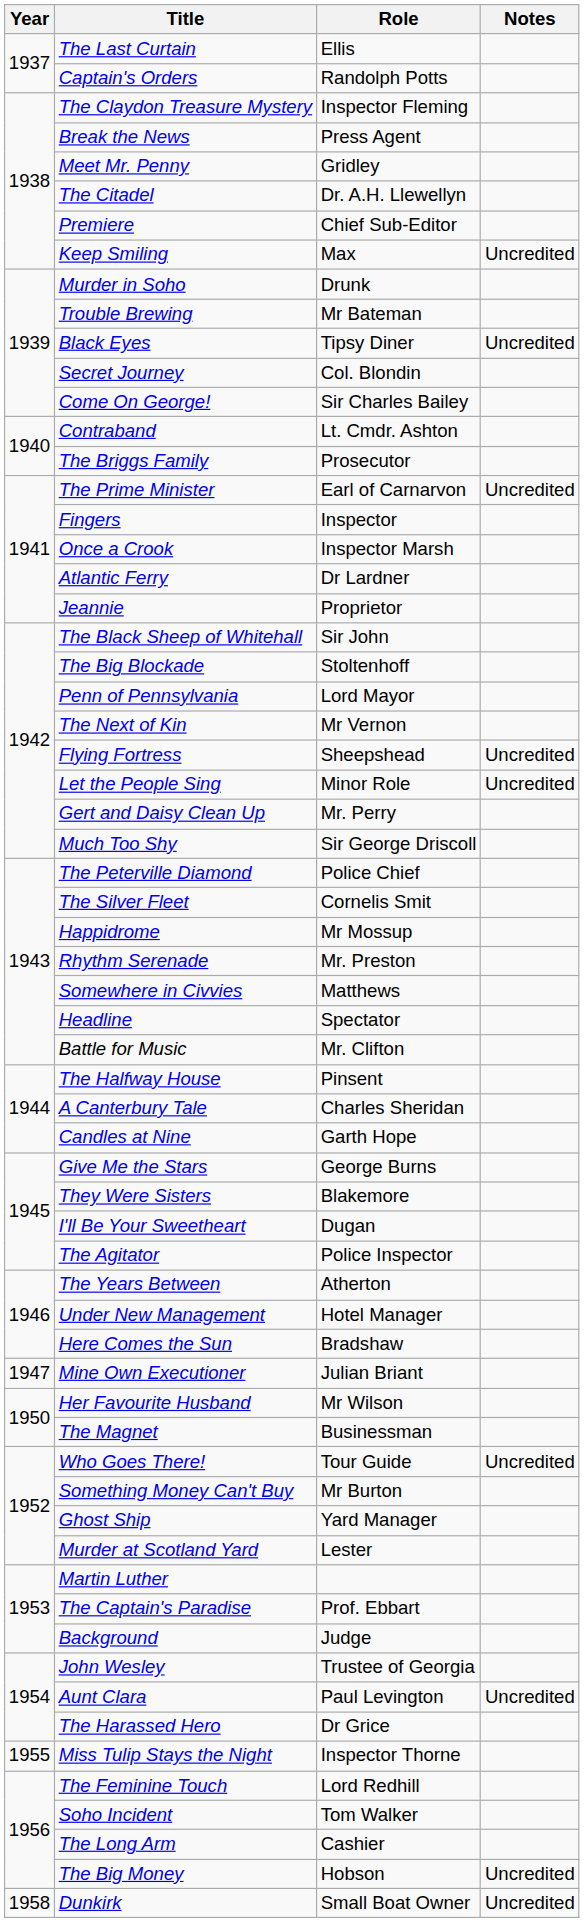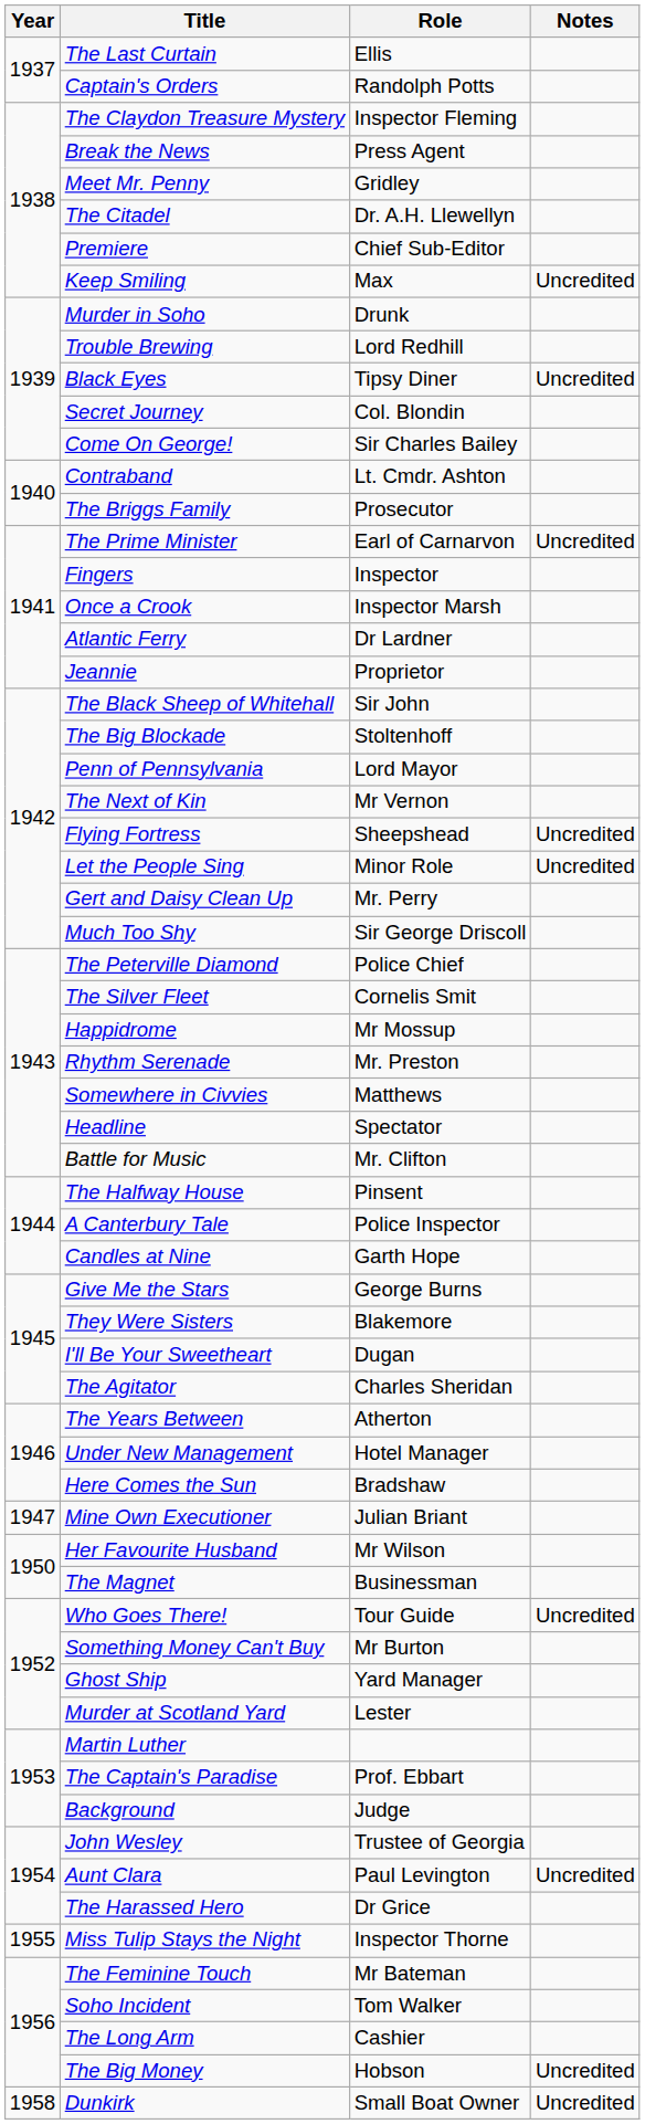Trouble Brewing | Role: Mr Bateman -> Lord Redhill
A Canterbury Tale | Role: Charles Sheridan -> Police Inspector
The Agitator | Role: Police Inspector -> Charles Sheridan
The Feminine Touch | Role: Lord Redhill -> Mr Bateman
